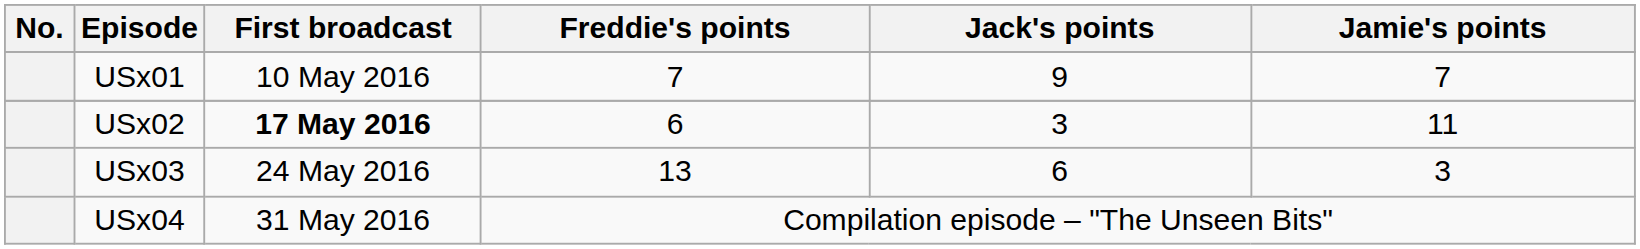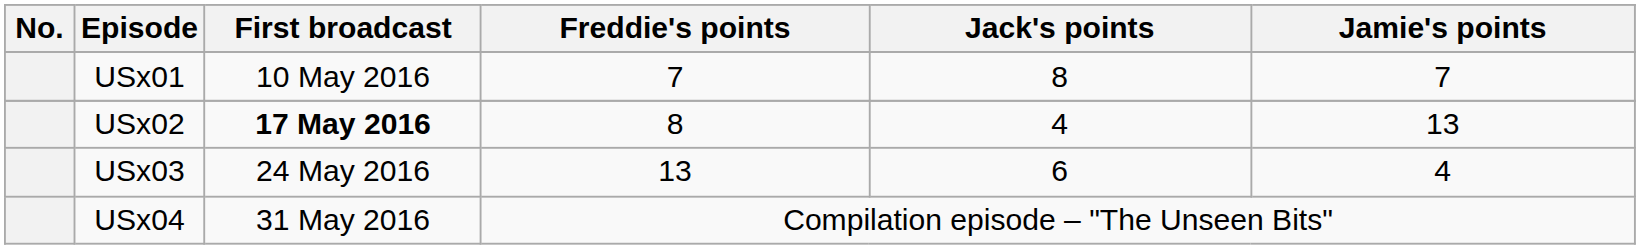USx01 | Jack's points: 9 -> 8
USx02 | Freddie's points: 6 -> 8
USx02 | Jack's points: 3 -> 4
USx02 | Jamie's points: 11 -> 13
USx03 | Jamie's points: 3 -> 4
